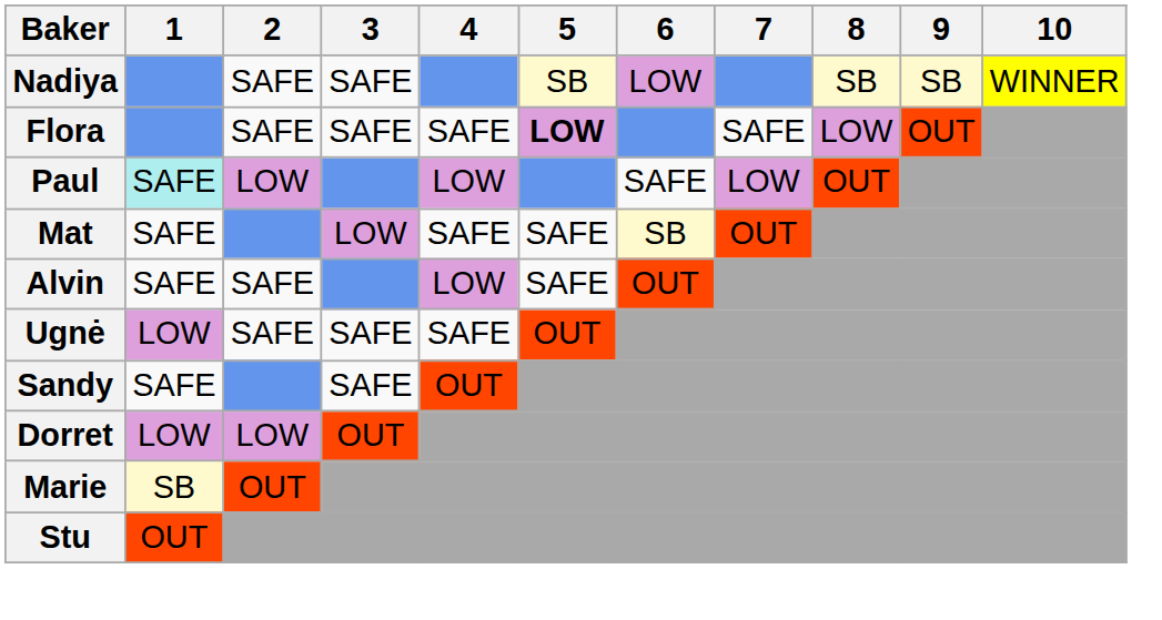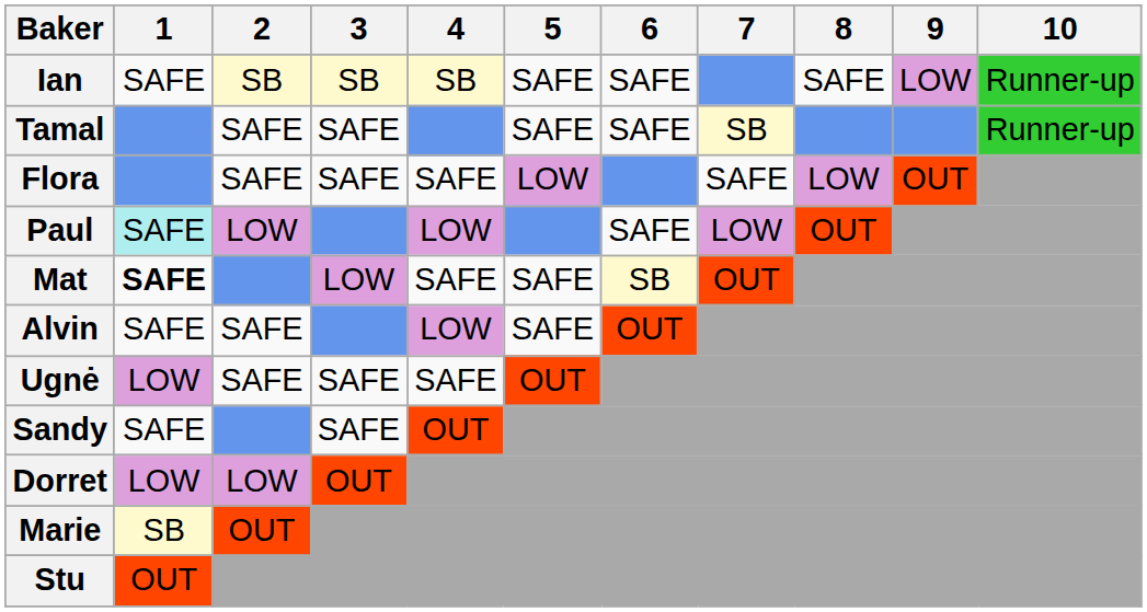- row: Nadiya | SAFE | SAFE | SB | LOW | SB | SB | WINNER
+ row: Ian | SAFE | SB | SB | SB | SAFE | SAFE | SAFE | LOW | Runner-up
+ row: Tamal | SAFE | SAFE | SAFE | SAFE | SB | Runner-up
Flora | 5: bold -> normal
Mat | 1: normal -> bold
